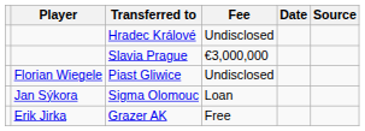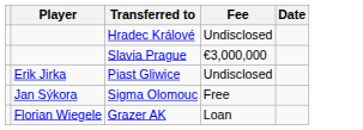- column: Source
Piast Gliwice | Player: Florian Wiegele -> Erik Jirka
Sigma Olomouc | Fee: Loan -> Free
Grazer AK | Player: Erik Jirka -> Florian Wiegele
Grazer AK | Fee: Free -> Loan
